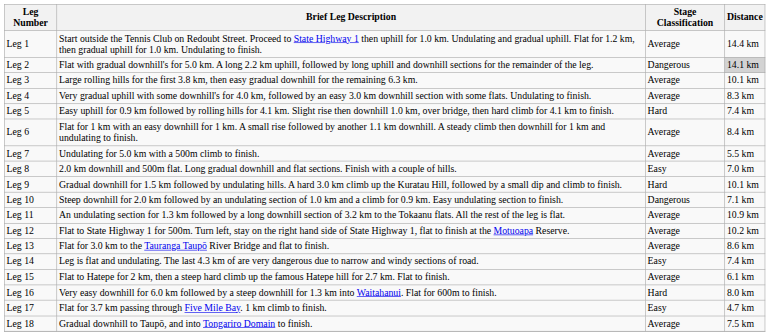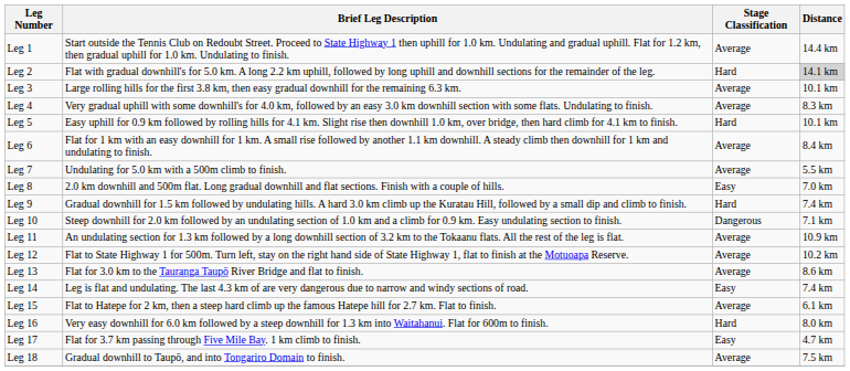Leg 2 | Stage Classification: Dangerous -> Hard
Leg 5 | Distance: 7.4 km -> 10.1 km
Leg 9 | Distance: 10.1 km -> 7.4 km
